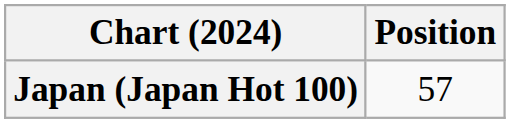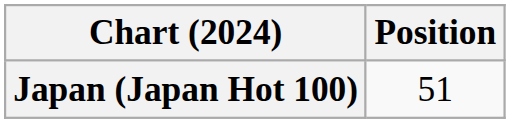Japan (Japan Hot 100) | Position: 57 -> 51
